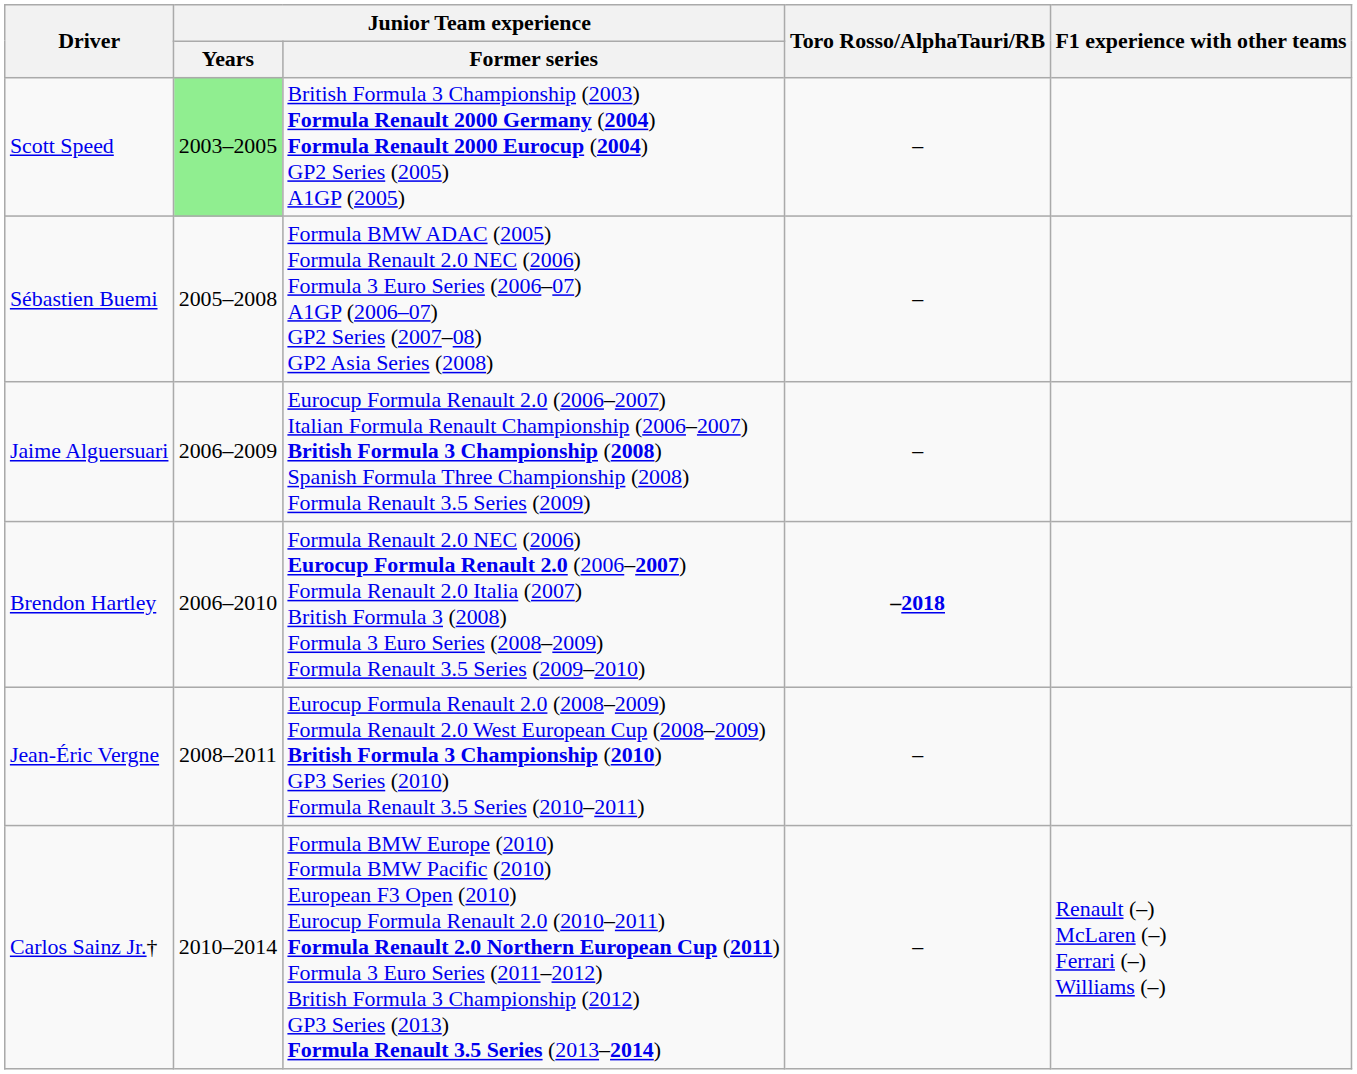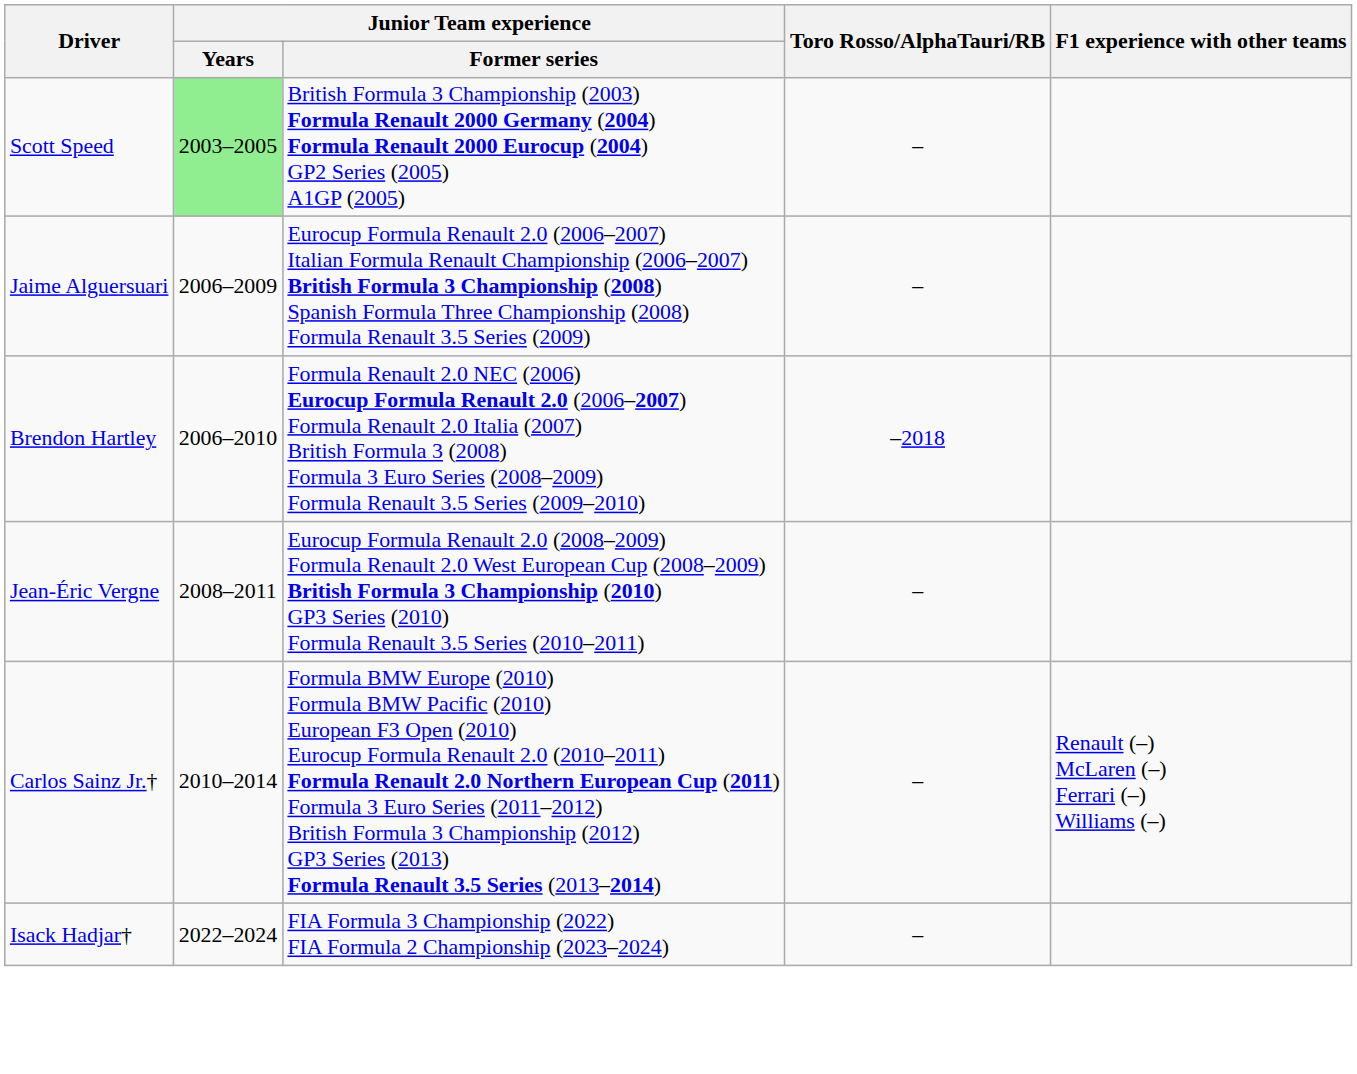- row: Sébastien Buemi | 2005–2008 | Formula BMW ADAC (2005) Formula Renault 2.0 NEC (2006) Formula 3 Euro Series (2006–07) A1GP (2006–07) GP2 Series (2007–08) GP2 Asia Series (2008) | –
Brendon Hartley | Toro Rosso/AlphaTauri/RB: bold -> normal
+ row: Isack Hadjar† | 2022–2024 | FIA Formula 3 Championship (2022) FIA Formula 2 Championship (2023–2024) | –
